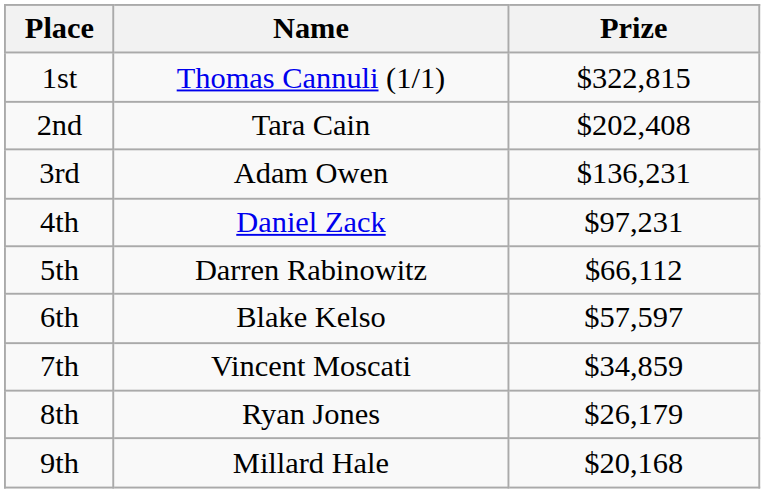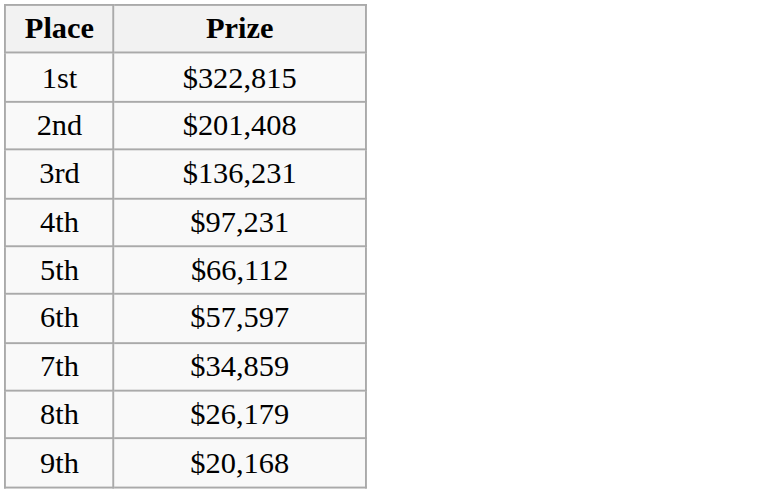- column: Name | Thomas Cannuli (1/1) | Tara Cain | Adam Owen | Daniel Zack | Darren Rabinowitz | Blake Kelso | Vincent Moscati | Ryan Jones | Millard Hale
2nd | Prize: $202,408 -> $201,408
